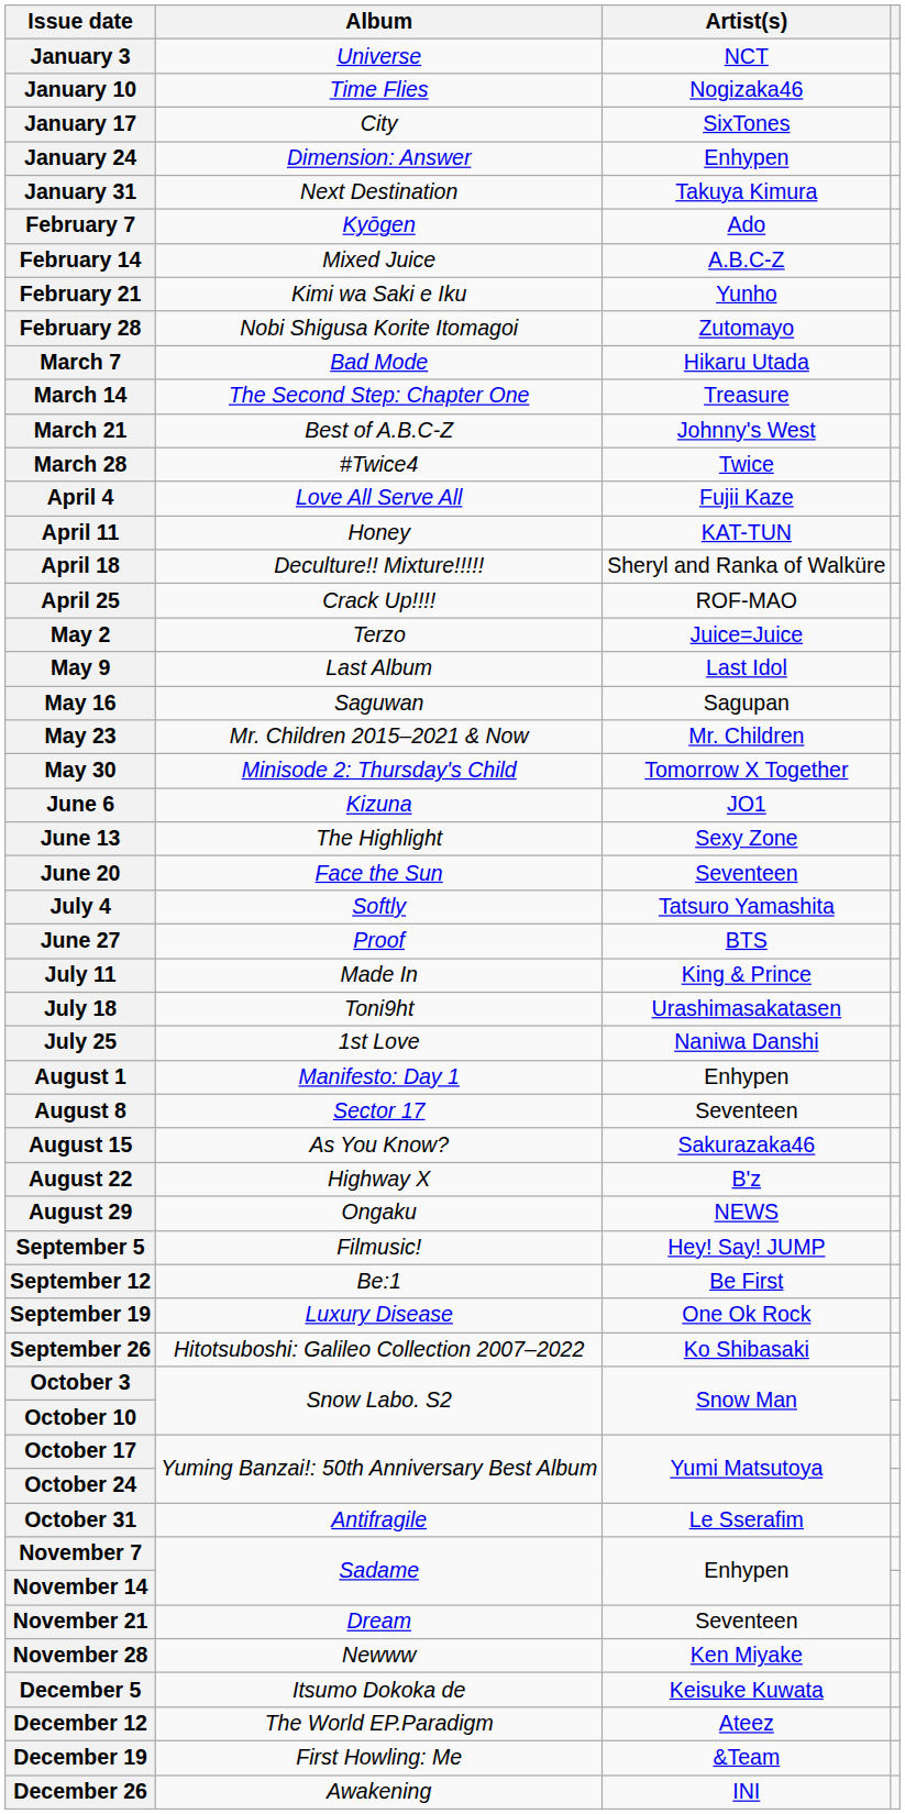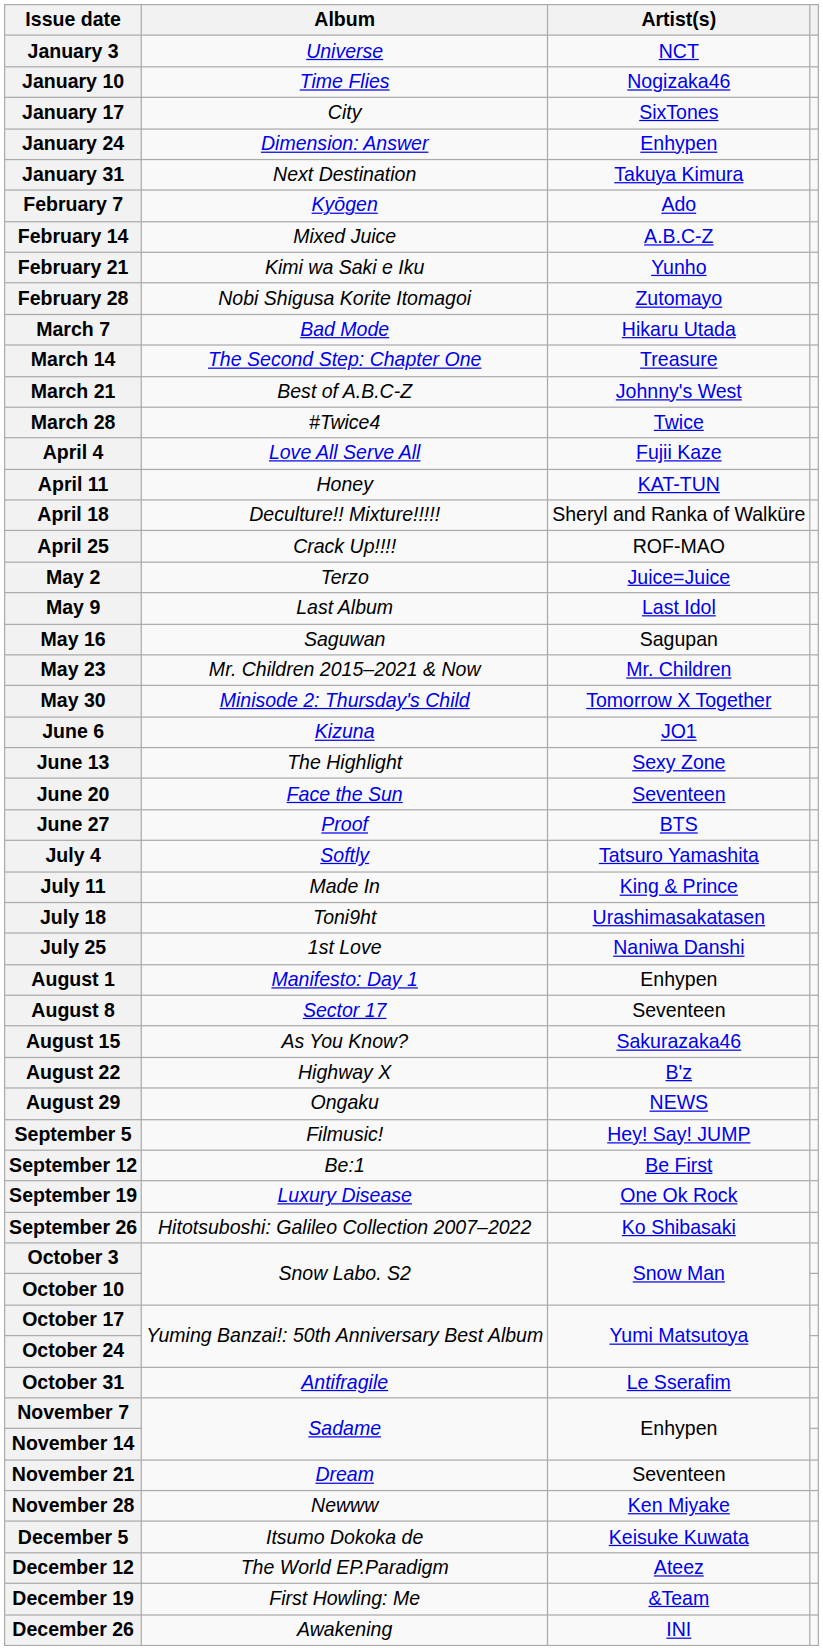rows swapped: June 27 <-> July 4
